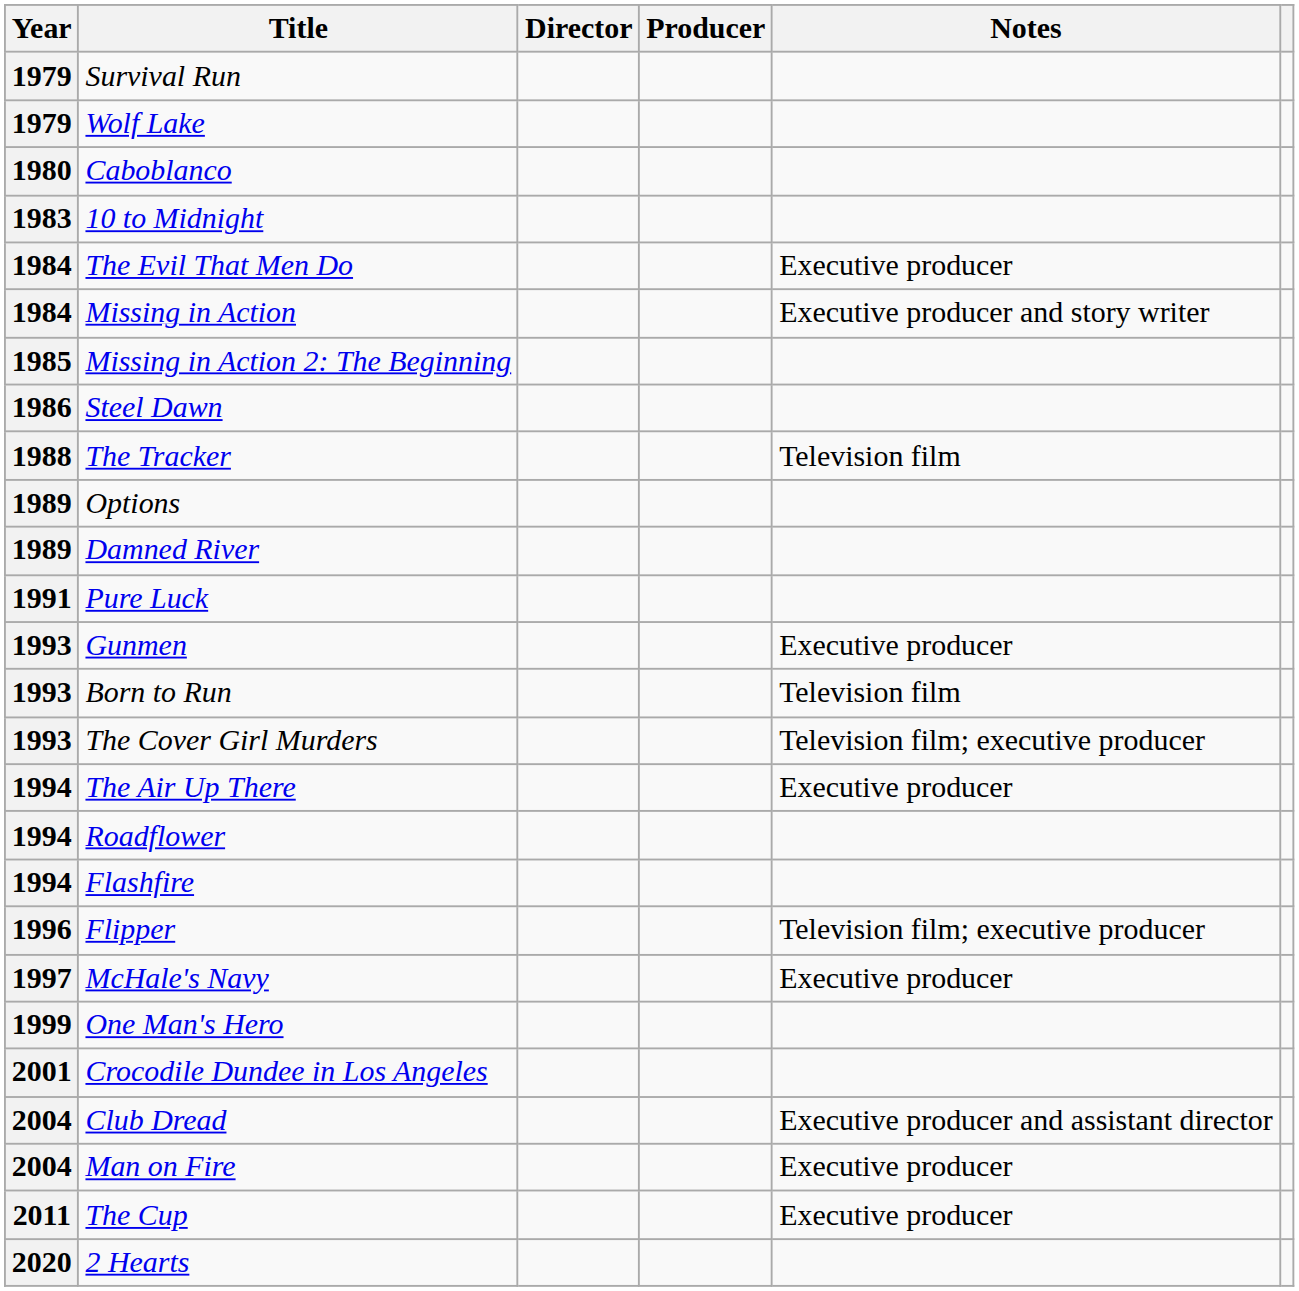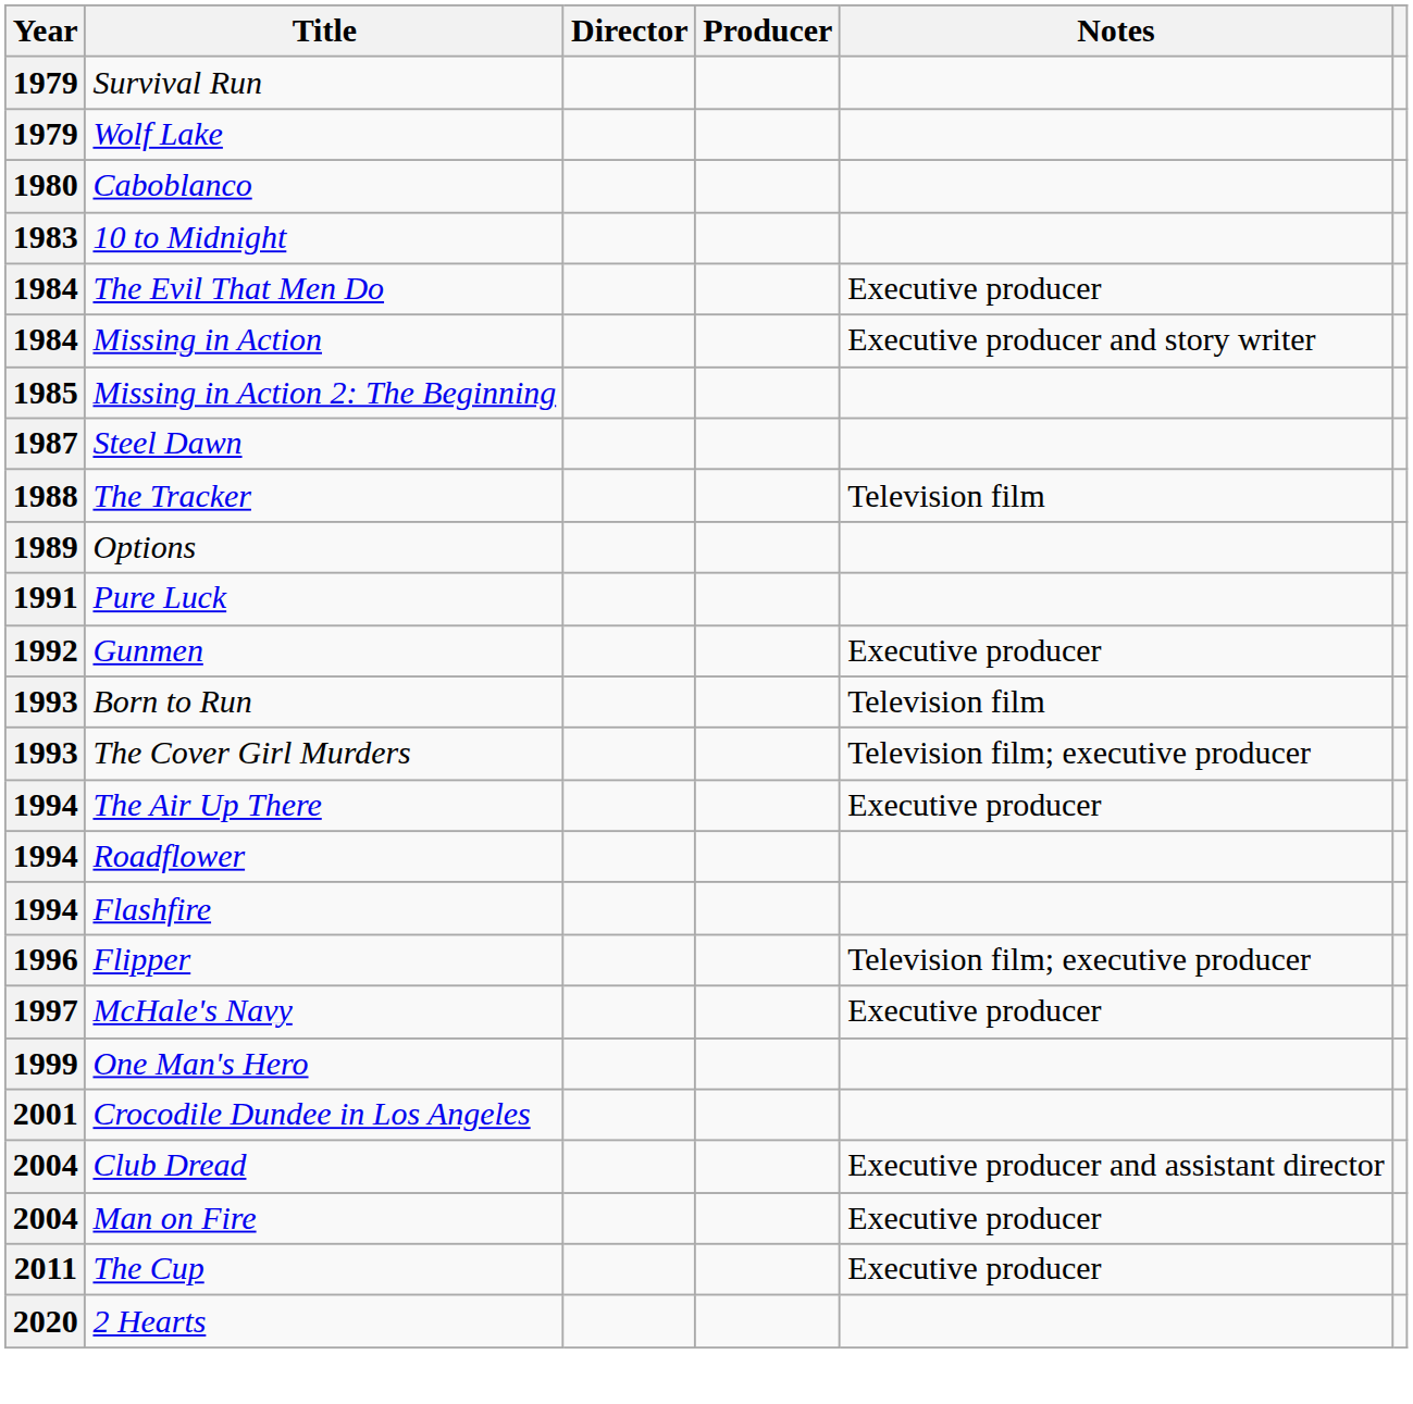Steel Dawn | Year: 1986 -> 1987
- row: 1989 | Damned River
Gunmen | Year: 1993 -> 1992
